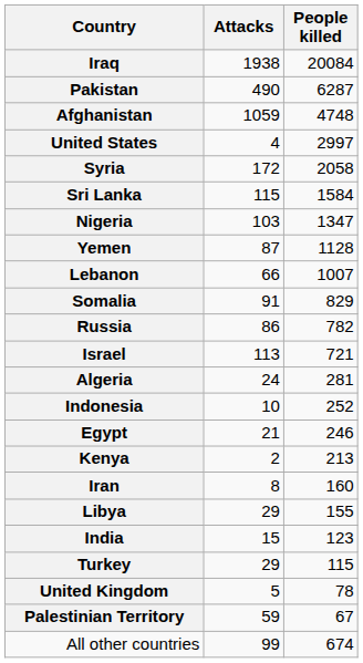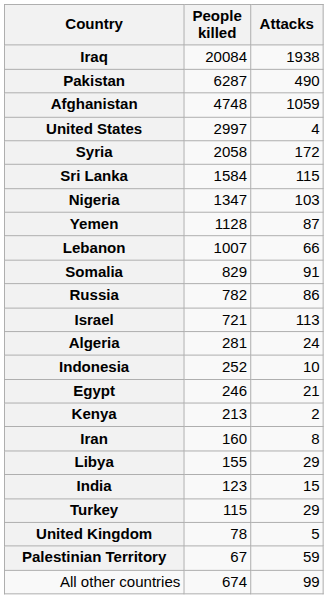columns swapped: Attacks <-> People killed
